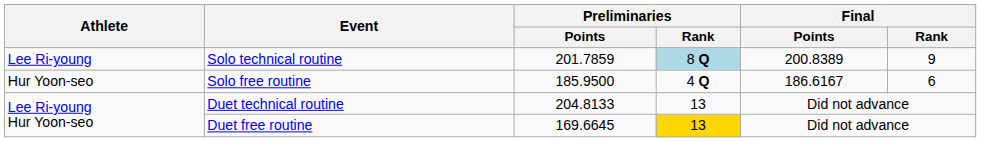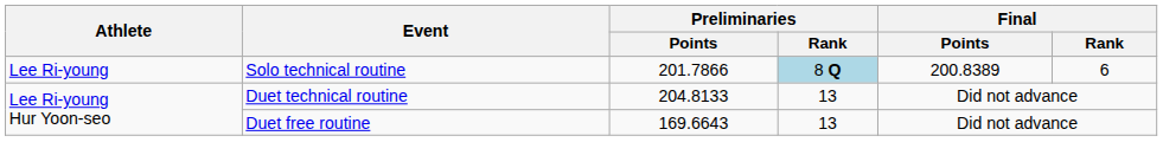Solo technical routine | Preliminaries / Points: 201.7859 -> 201.7866
Solo technical routine | Final / Rank: 9 -> 6
- row: Hur Yoon-seo | Solo free routine | 185.9500 | 4 Q | 186.6167 | 6
Duet free routine | Preliminaries / Points: 169.6645 -> 169.6643
Duet free routine | Preliminaries / Rank: gold background -> no background
